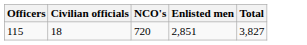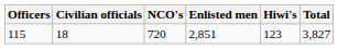+ column: Hiwi's | 123
